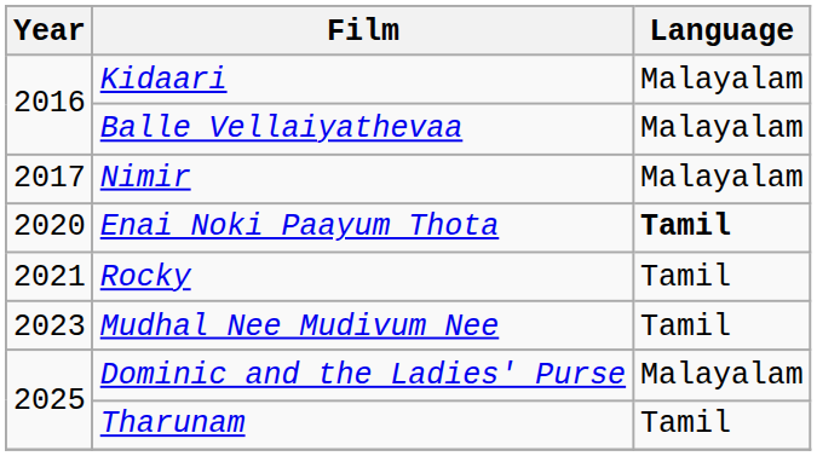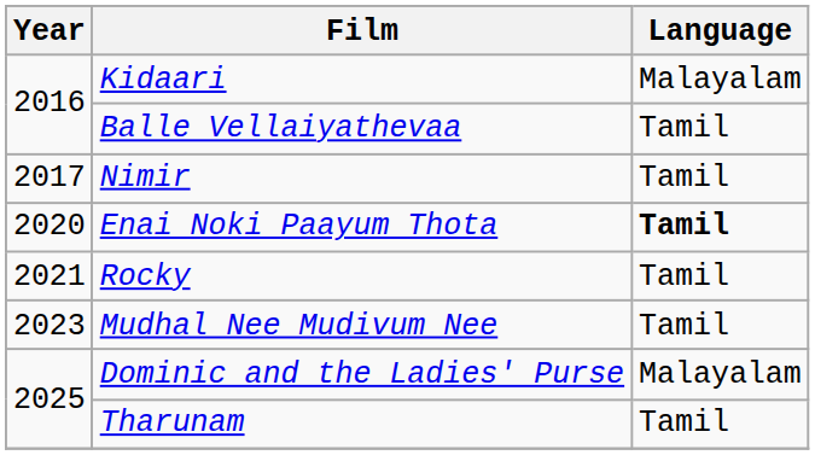Balle Vellaiyathevaa | Language: Malayalam -> Tamil
Nimir | Language: Malayalam -> Tamil
